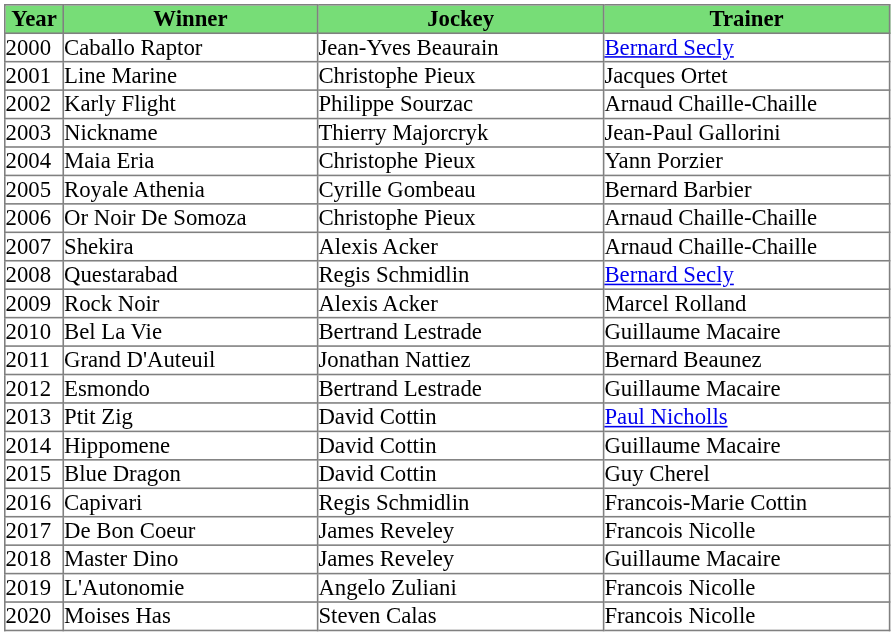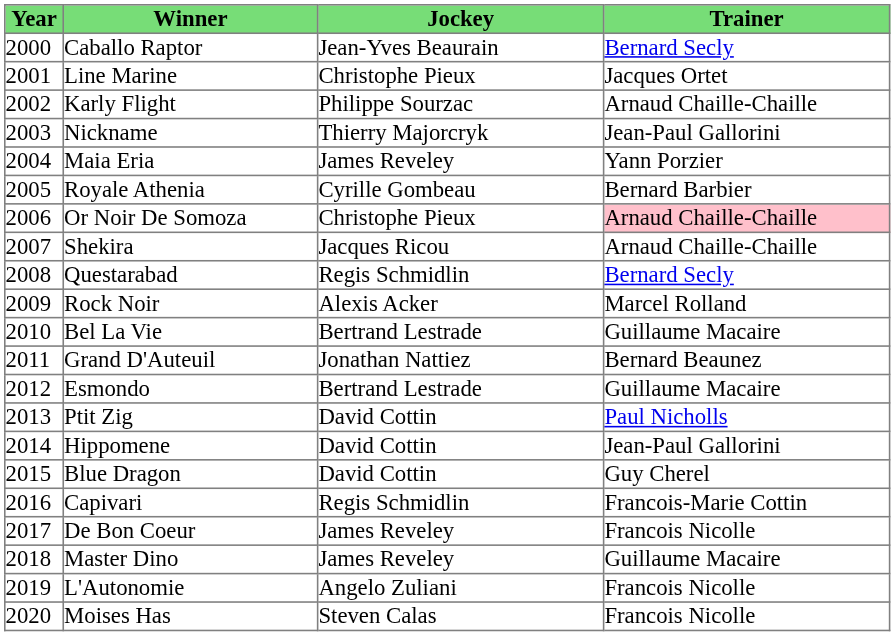Maia Eria | Jockey: Christophe Pieux -> James Reveley
Or Noir De Somoza | Trainer: no background -> pink background
Shekira | Jockey: Alexis Acker -> Jacques Ricou
Hippomene | Trainer: Guillaume Macaire -> Jean-Paul Gallorini
